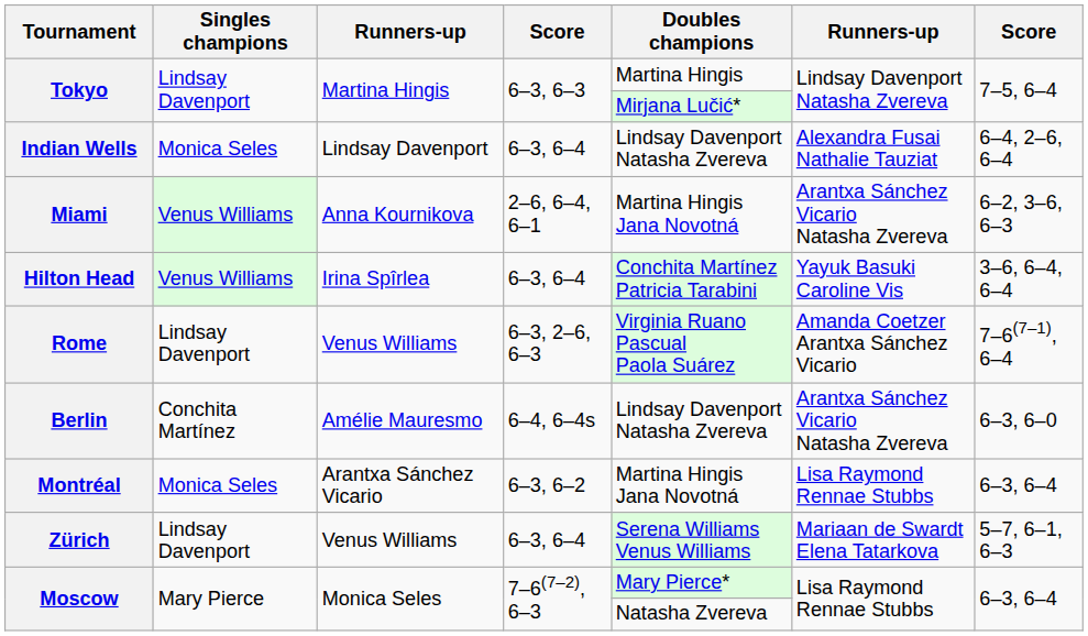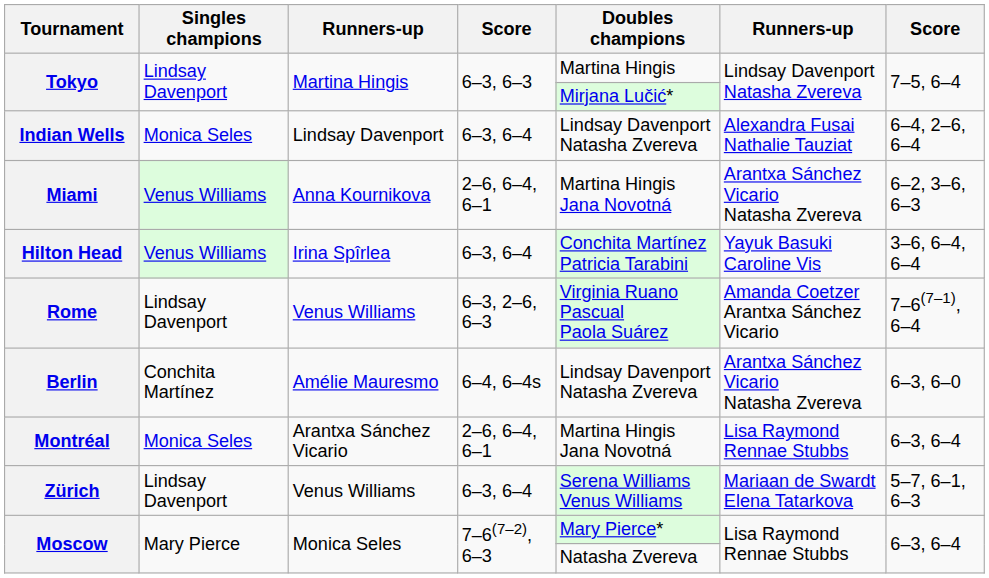Montréal | column 4: 6–3, 6–2 -> 2–6, 6–4, 6–1
